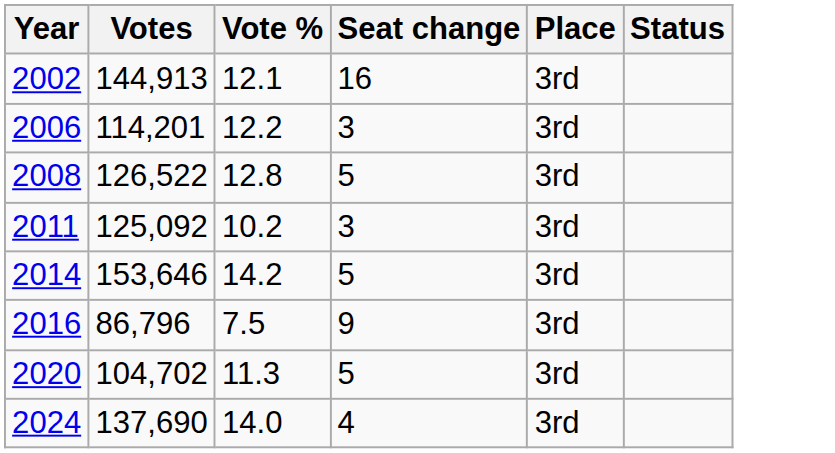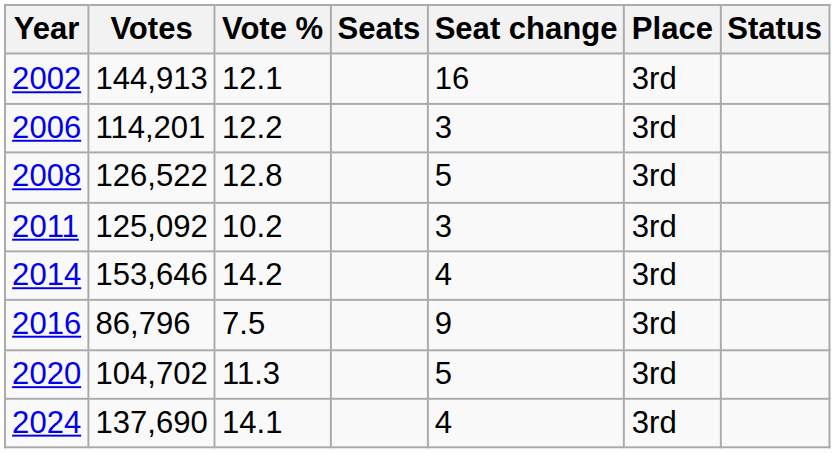+ column: Seats
2014 | Seat change: 5 -> 4
2024 | Vote %: 14.0 -> 14.1
